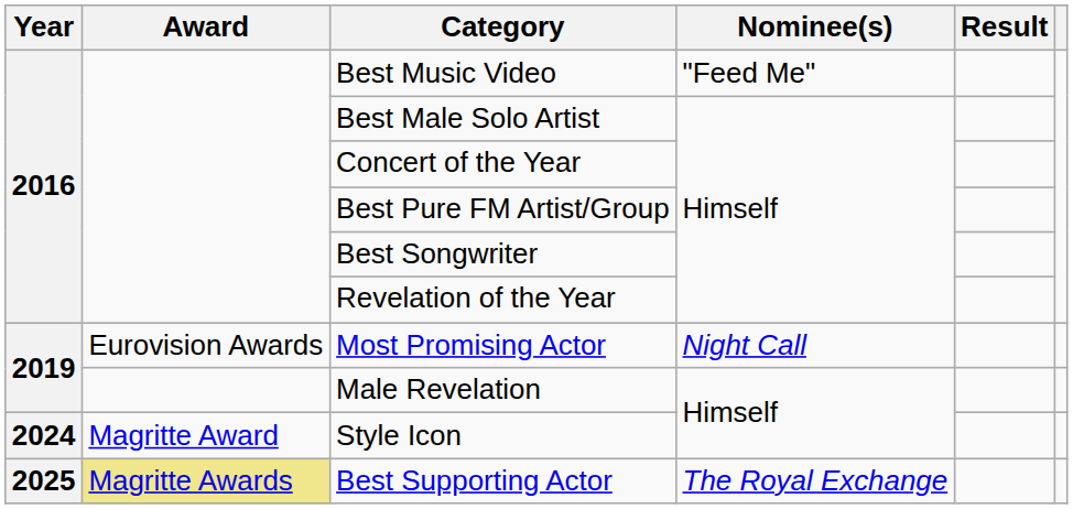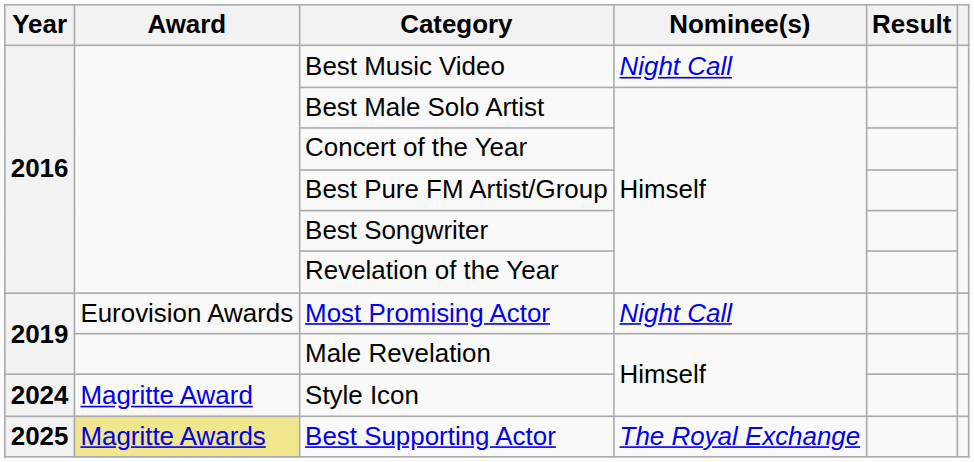Best Music Video | Nominee(s): "Feed Me" -> Night Call
